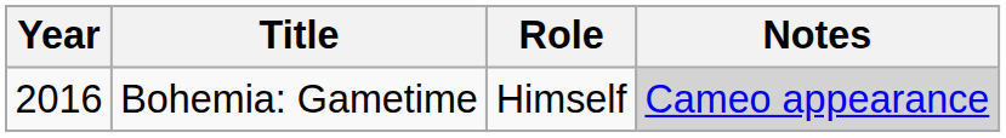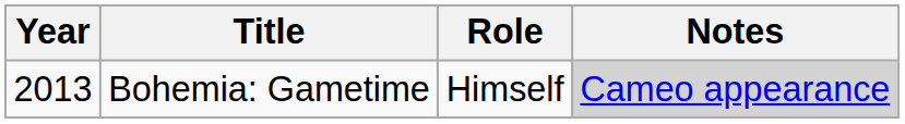Bohemia: Gametime | Year: 2016 -> 2013
